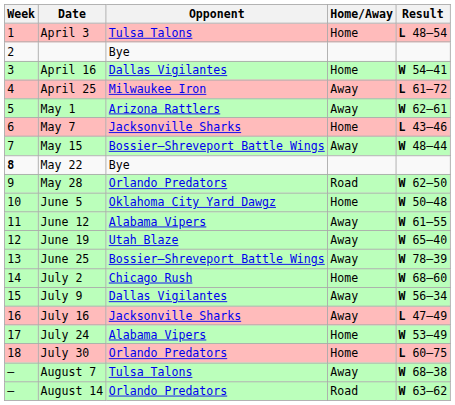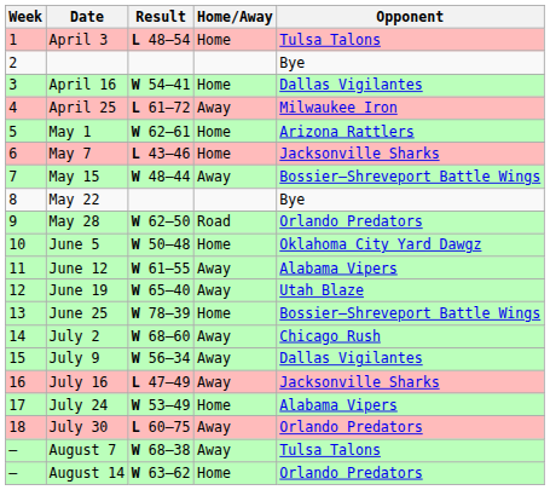columns swapped: Opponent <-> Result
May 1 | Home/Away: Away -> Home
May 22 | Week: bold -> normal
June 25 | Home/Away: Away -> Home
July 2 | Home/Away: Home -> Away
July 30 | Home/Away: Home -> Away
August 14 | Home/Away: Road -> Home
